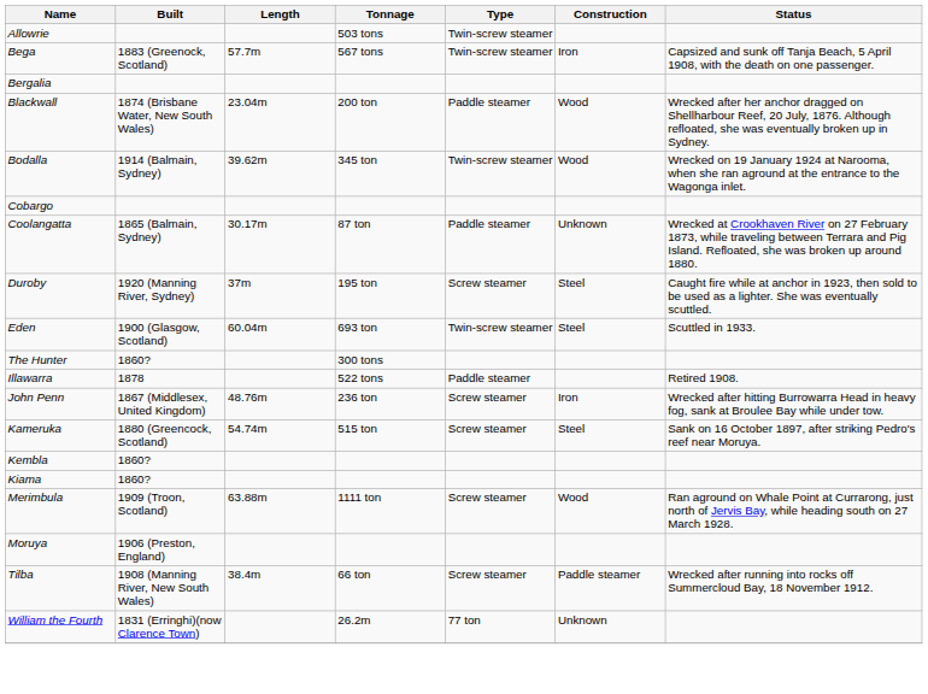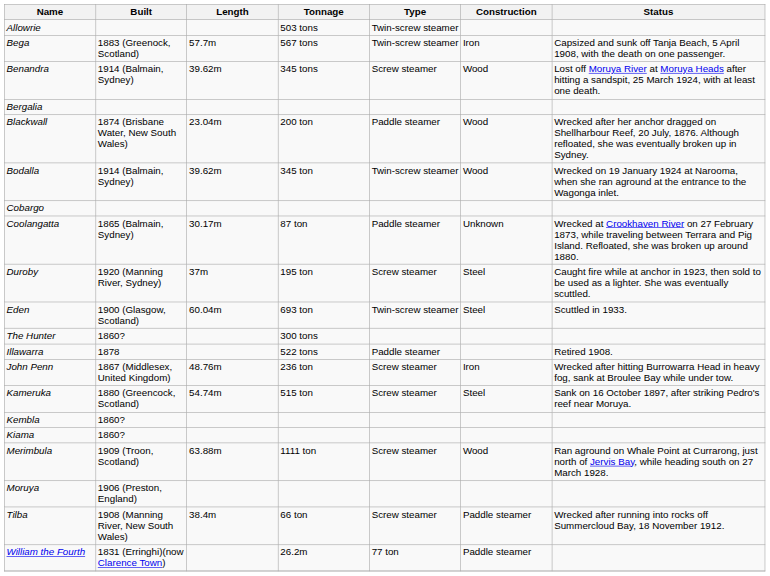+ row: Benandra | 1914 (Balmain, Sydney) | 39.62m | 345 tons | Screw steamer | Wood | Lost off Moruya River at Moruya Heads after hitting a sandspit, 25 March 1924, with at least one death.
William the Fourth | Construction: Unknown -> Paddle steamer
